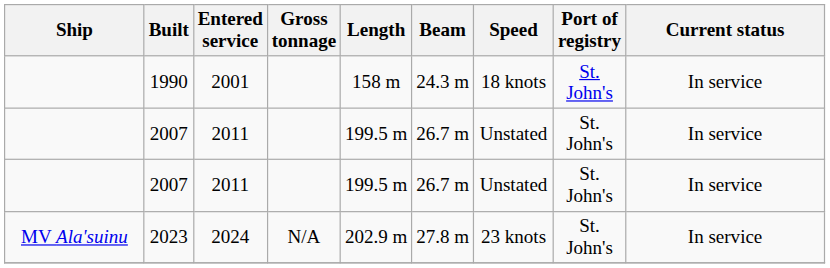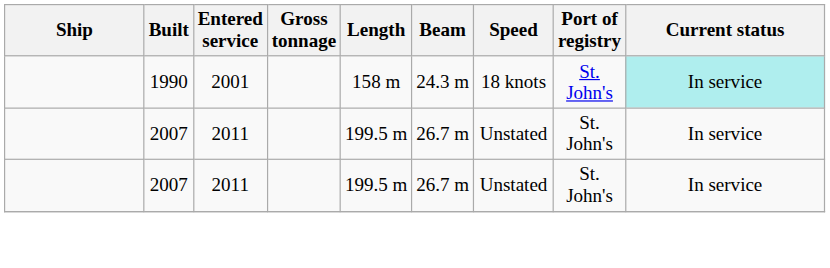1990 | Current status: no background -> paleturquoise background
- row: MV Ala'suinu | 2023 | 2024 | N/A | 202.9 m | 27.8 m | 23 knots | St. John's | In service
